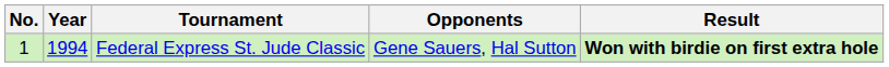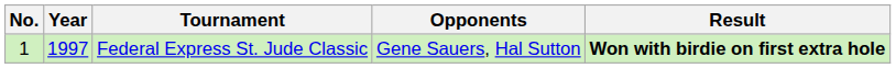Federal Express St. Jude Classic | Year: 1994 -> 1997
